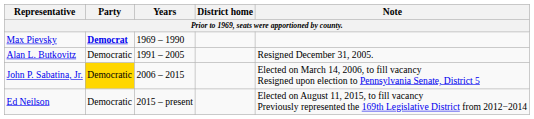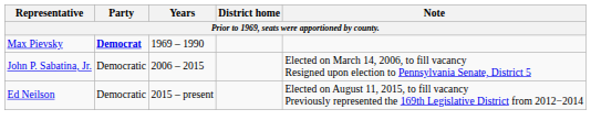- row: Alan L. Butkovitz | Democratic | 1991 – 2005 | Resigned December 31, 2005.
John P. Sabatina, Jr. | Party: gold background -> no background
